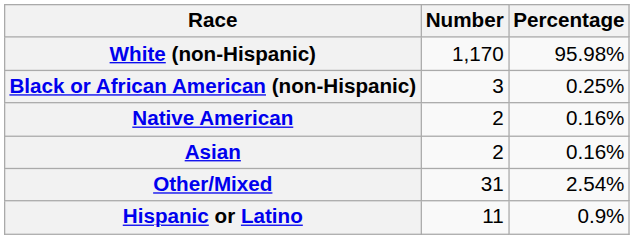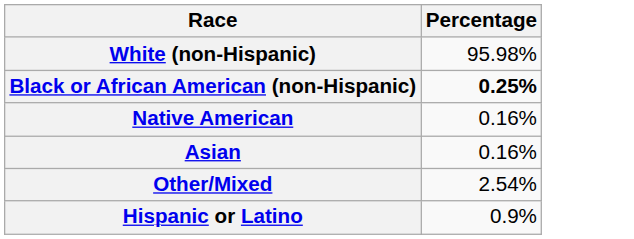- column: Number | 1,170 | 3 | 2 | 2 | 31 | 11
Black or African American (non-Hispanic) | Percentage: normal -> bold
